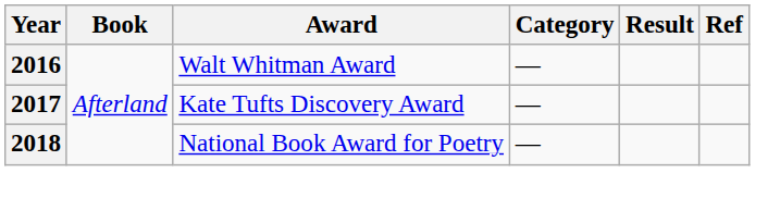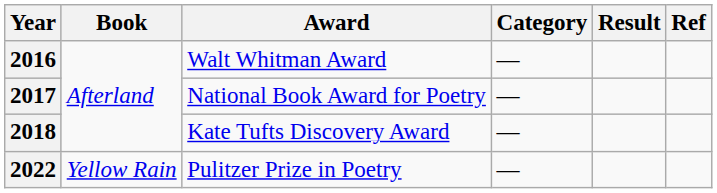2017 | Award: Kate Tufts Discovery Award -> National Book Award for Poetry
2018 | Award: National Book Award for Poetry -> Kate Tufts Discovery Award
+ row: 2022 | Yellow Rain | Pulitzer Prize in Poetry | —
